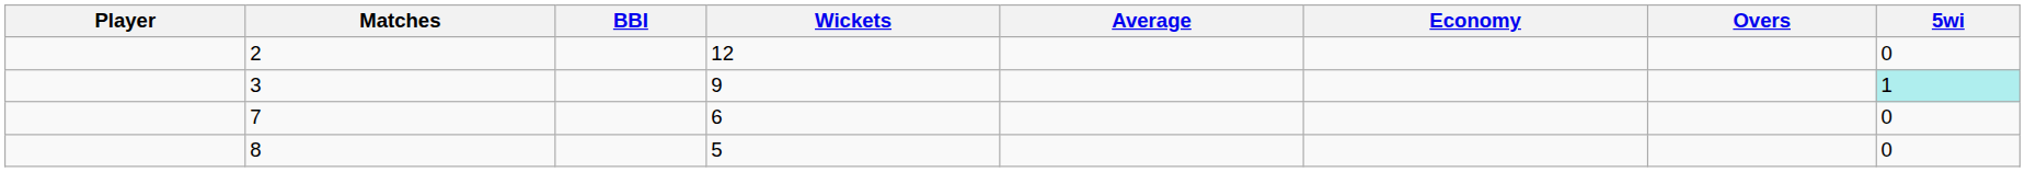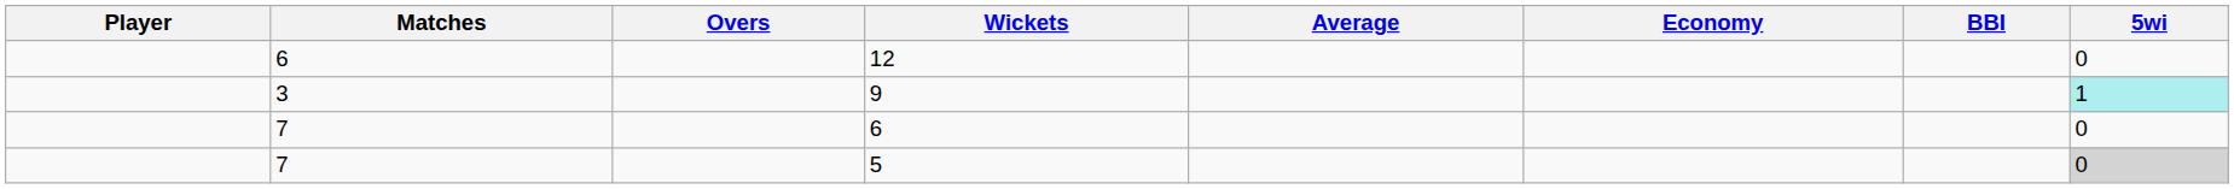columns swapped: Overs <-> BBI
12 | Matches: 2 -> 6
5 | Matches: 8 -> 7
5 | 5wi: no background -> lightgrey background
